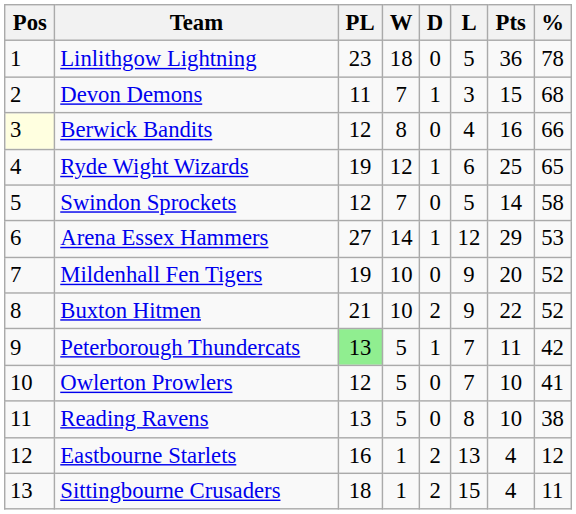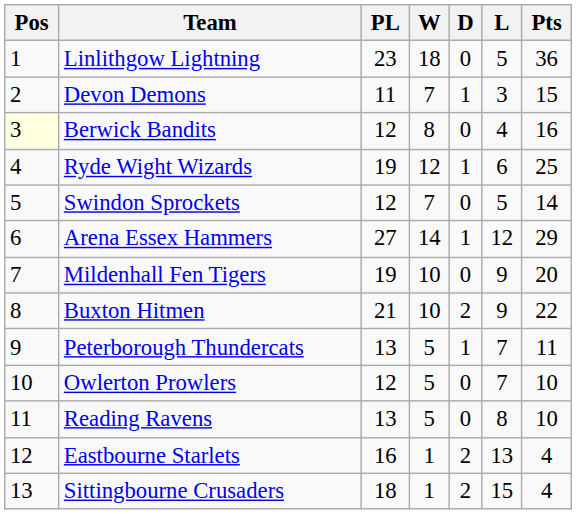- column: % | 78 | 68 | 66 | 65 | 58 | 53 | 52 | 52 | 42 | 41 | 38 | 12 | 11
Peterborough Thundercats | PL: lightgreen background -> no background
